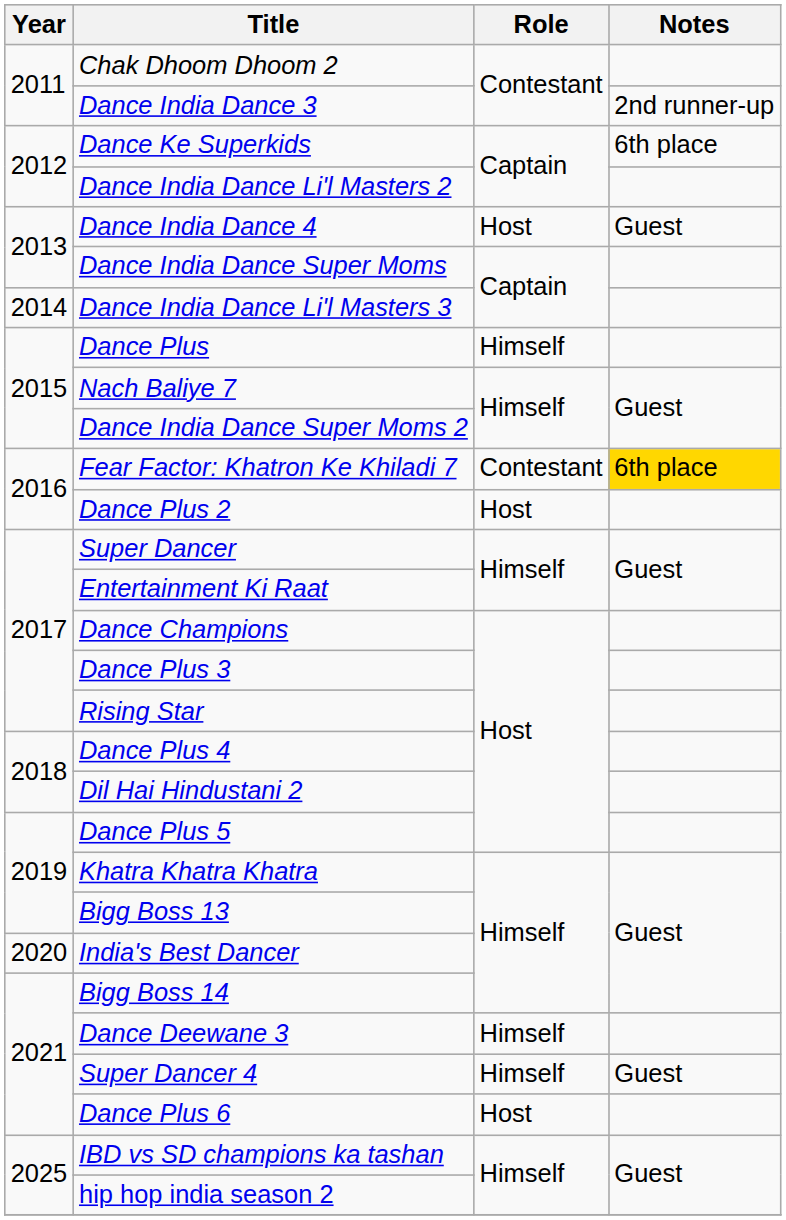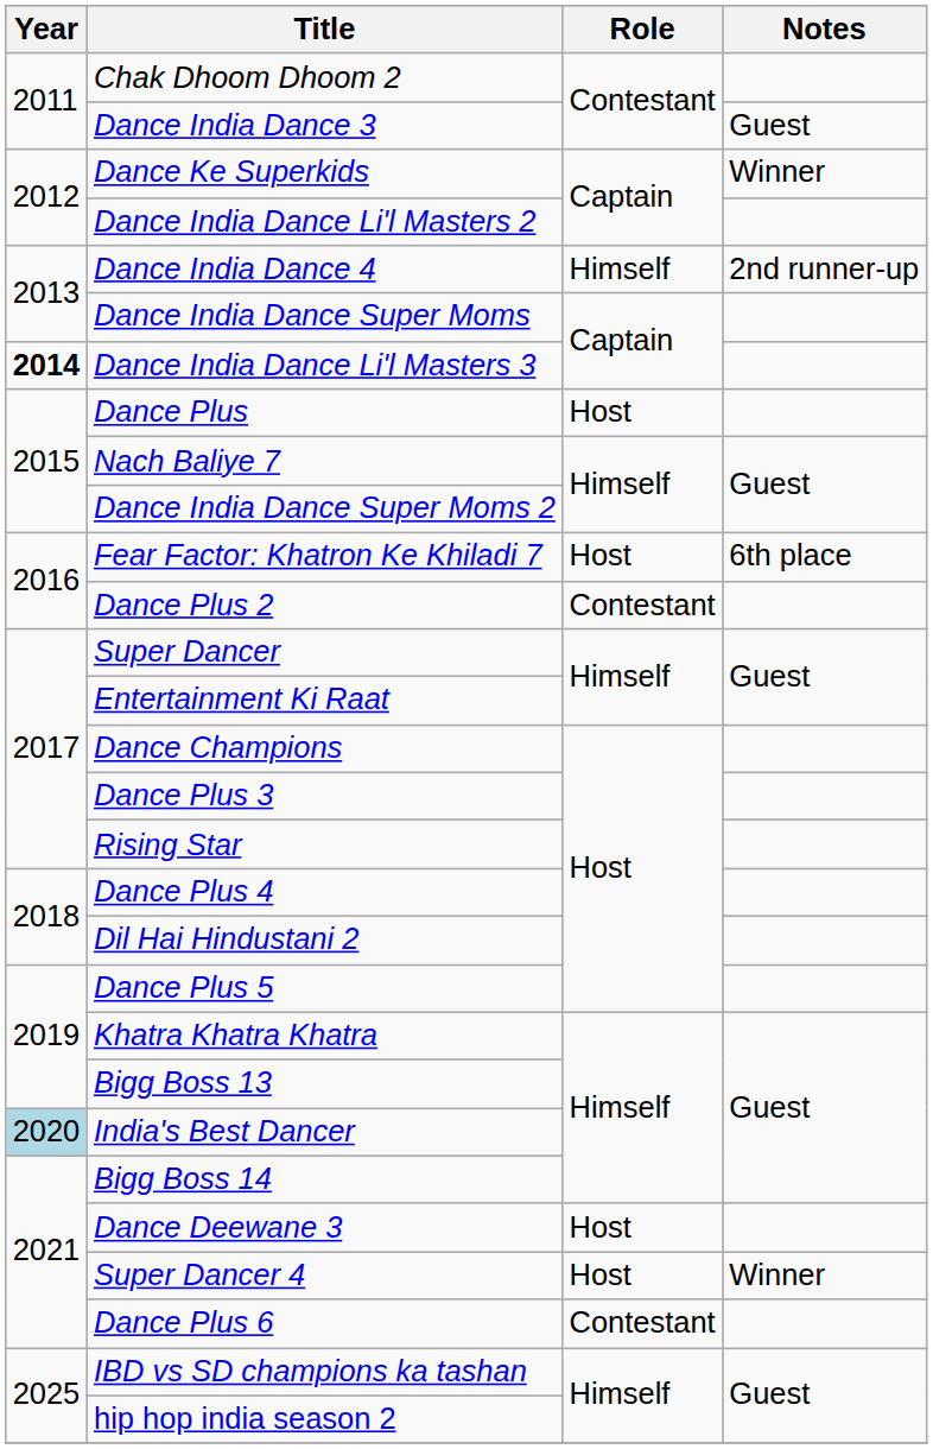Dance India Dance 3 | Notes: 2nd runner-up -> Guest
Dance Ke Superkids | Notes: 6th place -> Winner
Dance India Dance 4 | Role: Host -> Himself
Dance India Dance 4 | Notes: Guest -> 2nd runner-up
Dance India Dance Li'l Masters 3 | Year: normal -> bold
Dance Plus | Role: Himself -> Host
Fear Factor: Khatron Ke Khiladi 7 | Role: Contestant -> Host
Fear Factor: Khatron Ke Khiladi 7 | Notes: gold background -> no background
Dance Plus 2 | Role: Host -> Contestant
India's Best Dancer | Year: no background -> lightblue background
Dance Deewane 3 | Role: Himself -> Host
Super Dancer 4 | Role: Himself -> Host
Super Dancer 4 | Notes: Guest -> Winner
Dance Plus 6 | Role: Host -> Contestant
